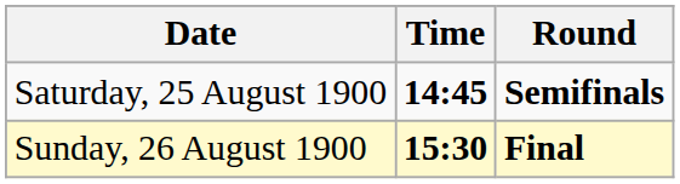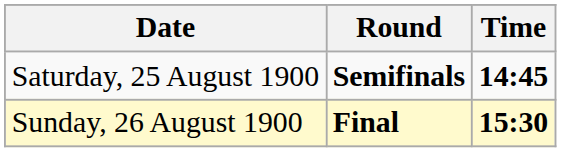columns swapped: Time <-> Round
